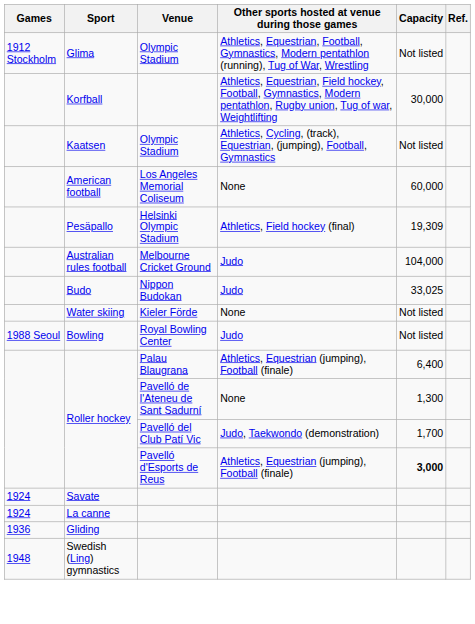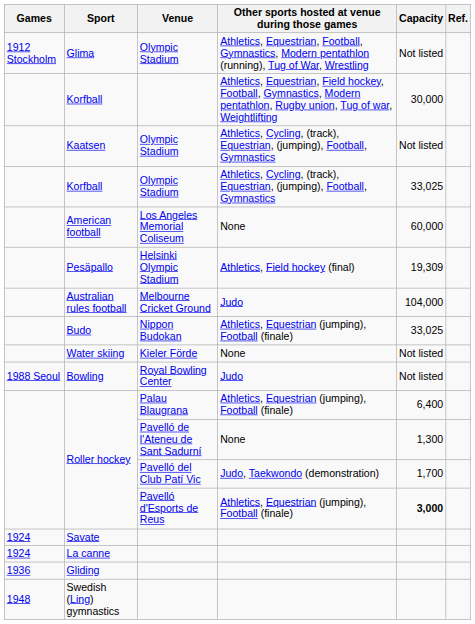+ row: Korfball | Olympic Stadium | Athletics, Cycling, (track), Equestrian, (jumping), Football, Gymnastics | 33,025
Budo | Other sports hosted at venue during those games: Judo -> Athletics, Equestrian (jumping), Football (finale)
